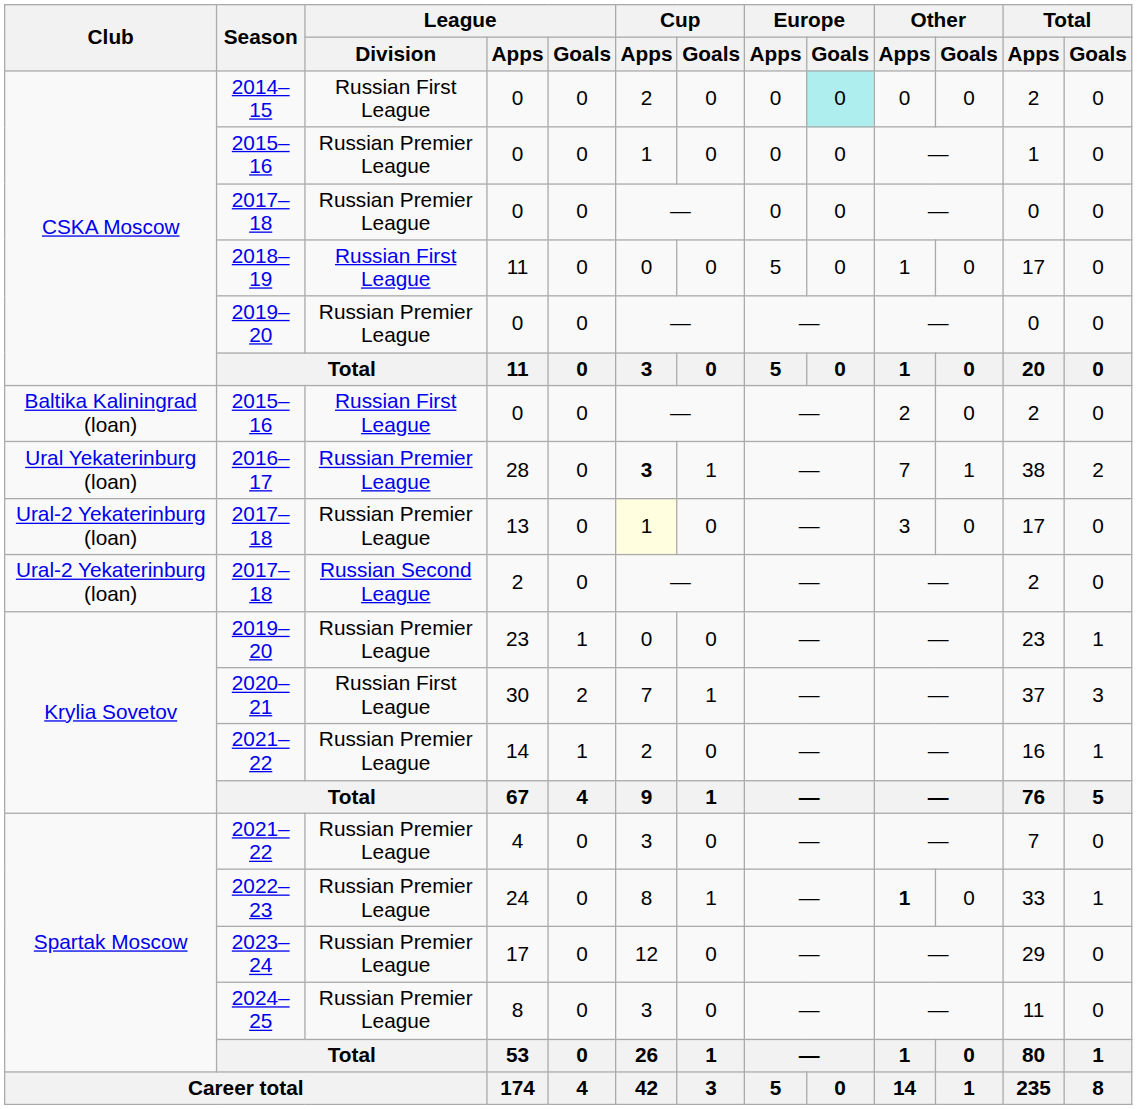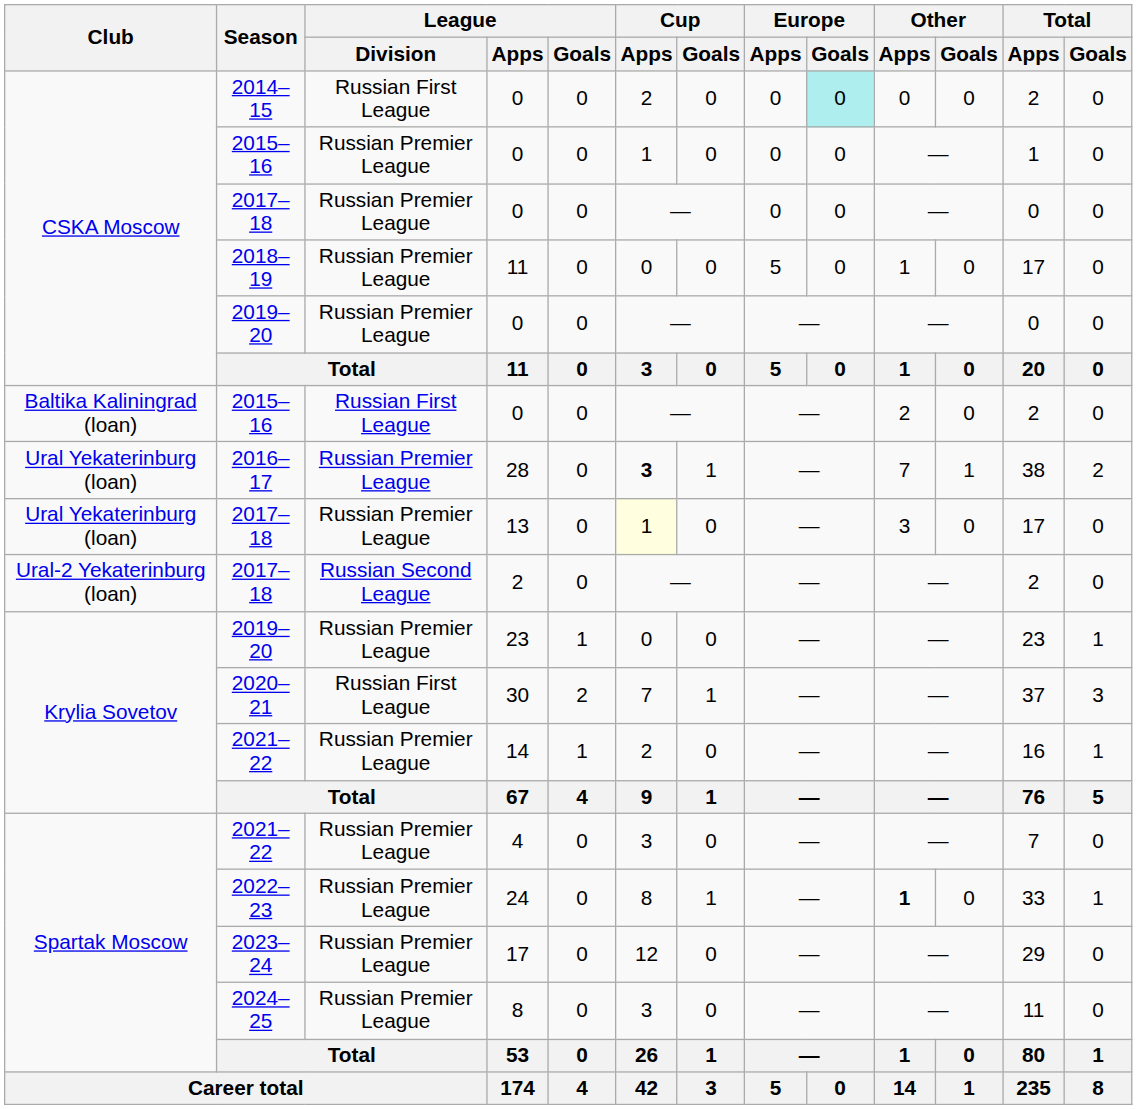2018–19 / 11 | League / Division: Russian First League -> Russian Premier League
13 | Club: Ural-2 Yekaterinburg (loan) -> Ural Yekaterinburg (loan)
